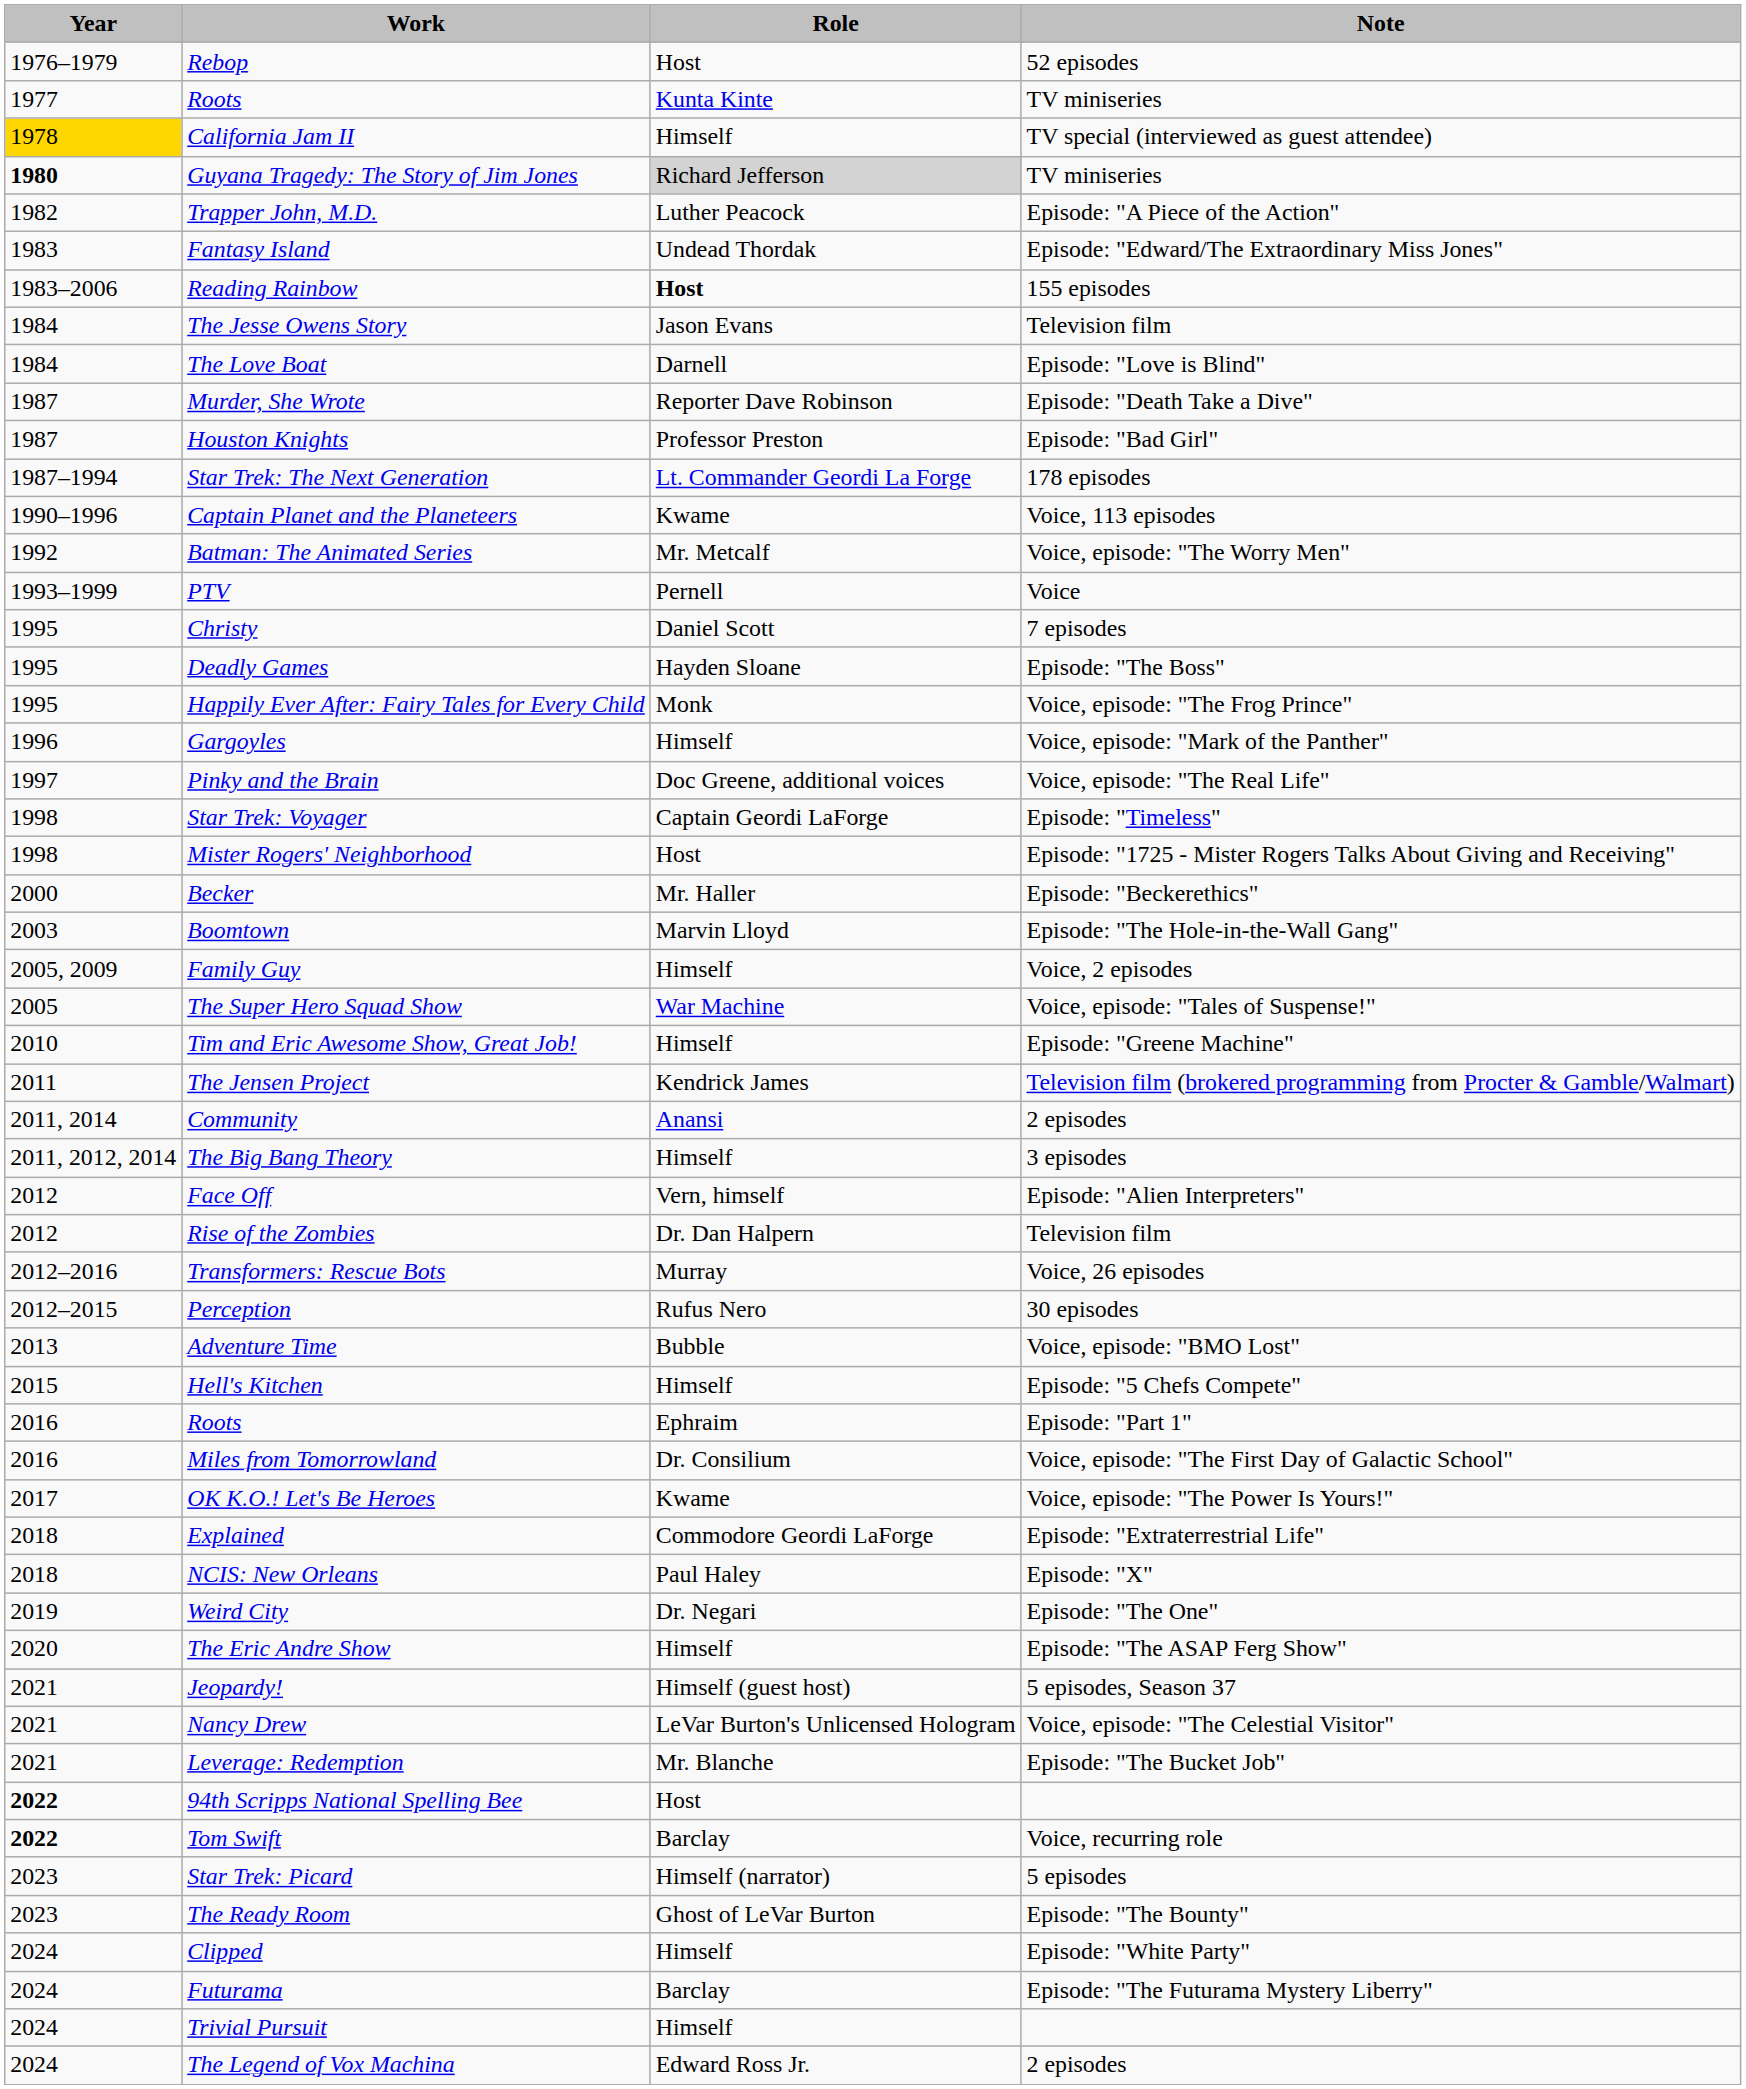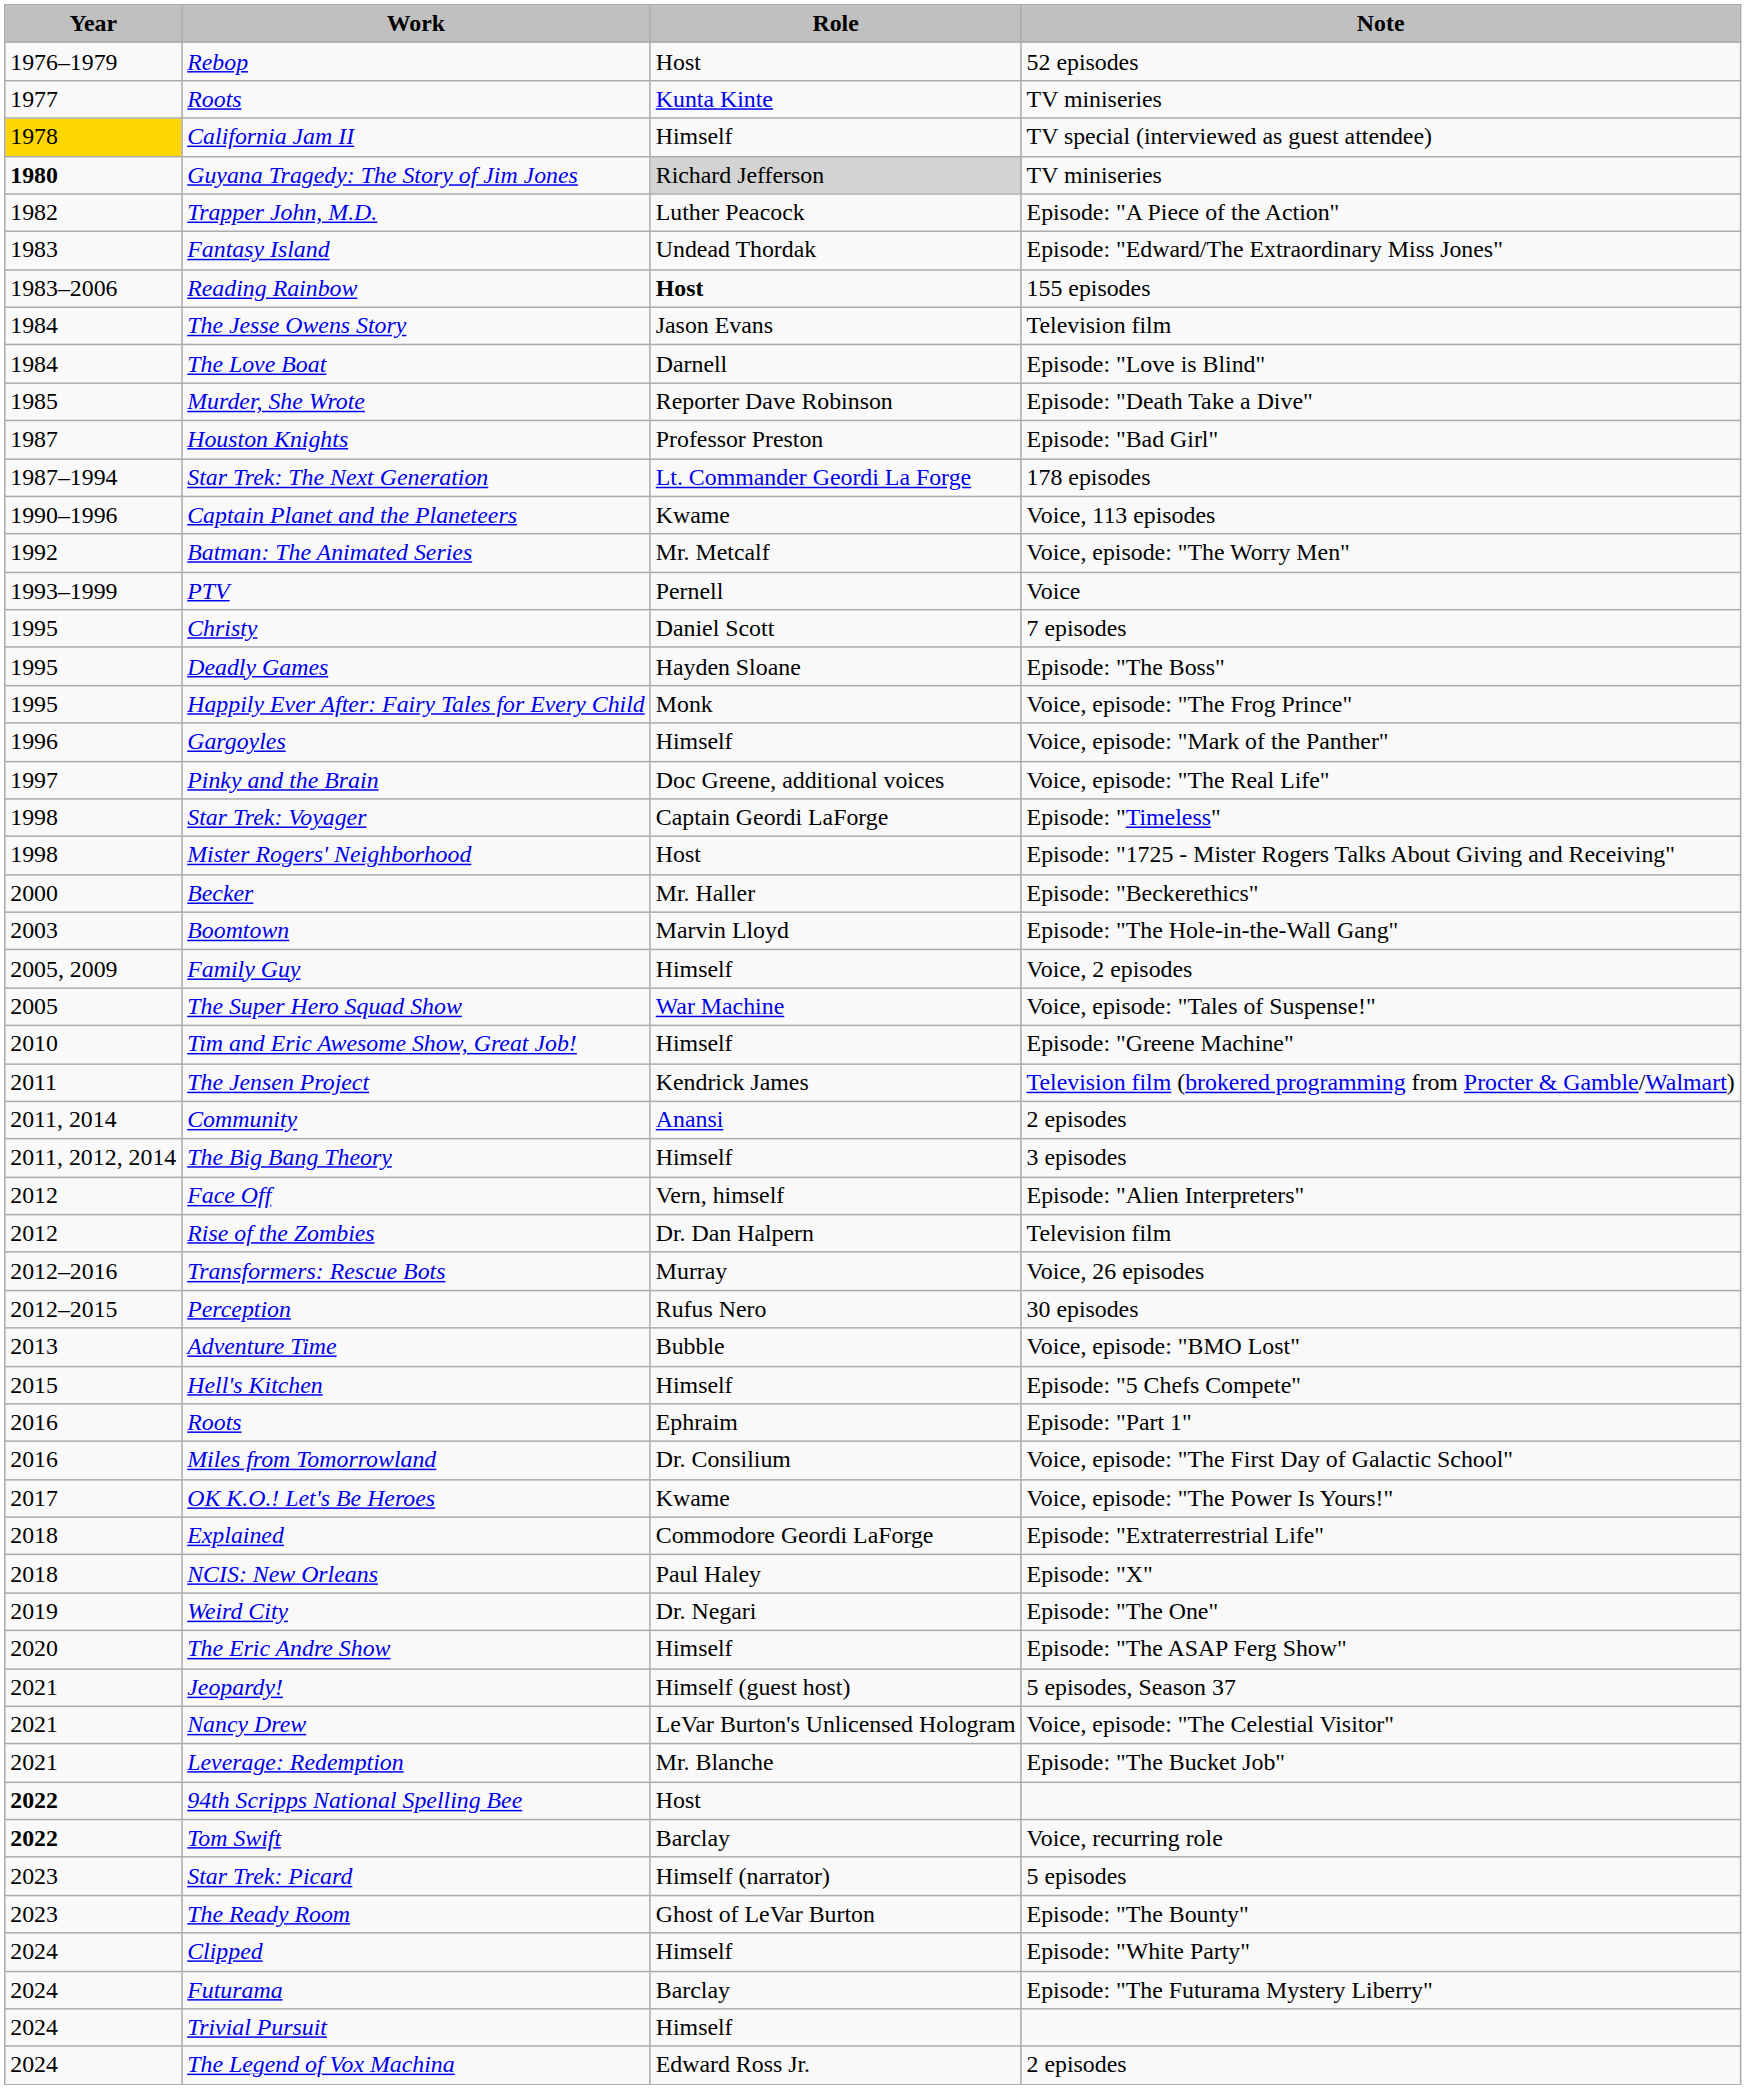Murder, She Wrote | Year: 1987 -> 1985
